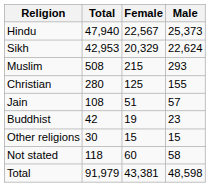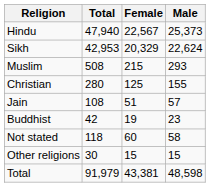rows swapped: Other religions <-> Not stated
